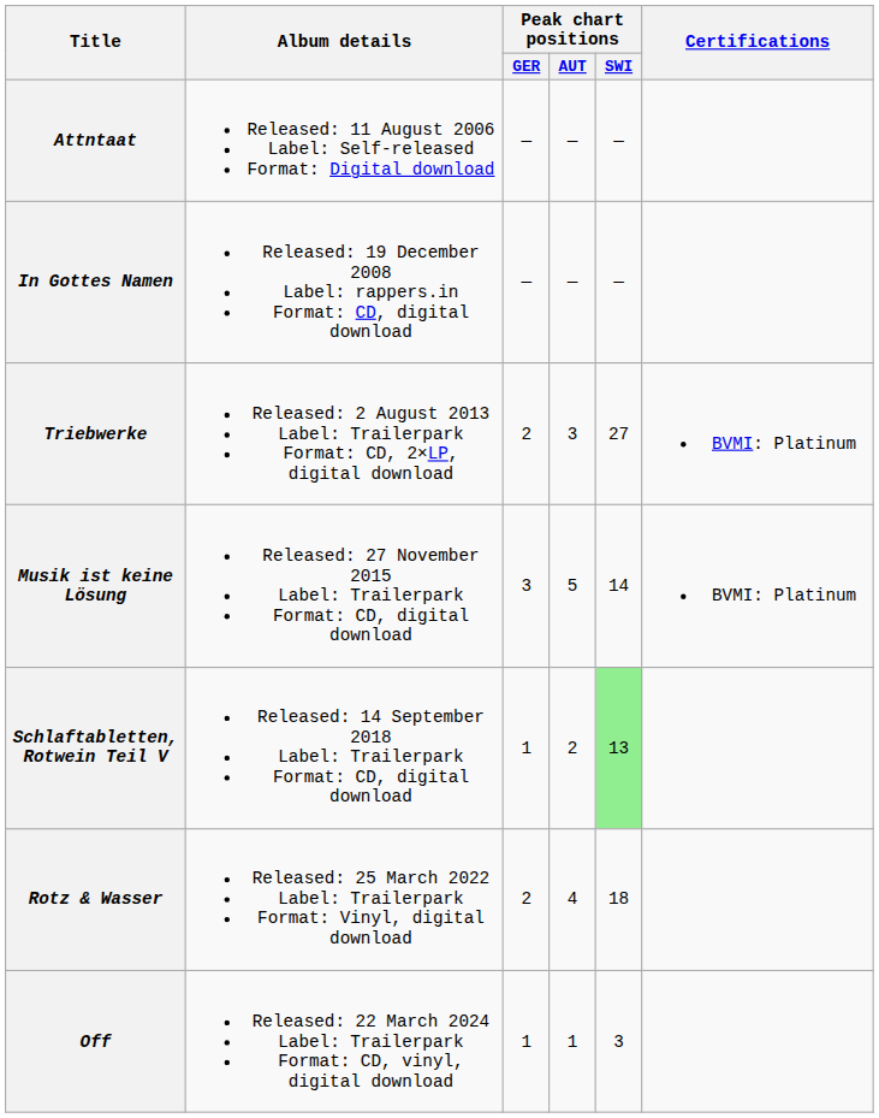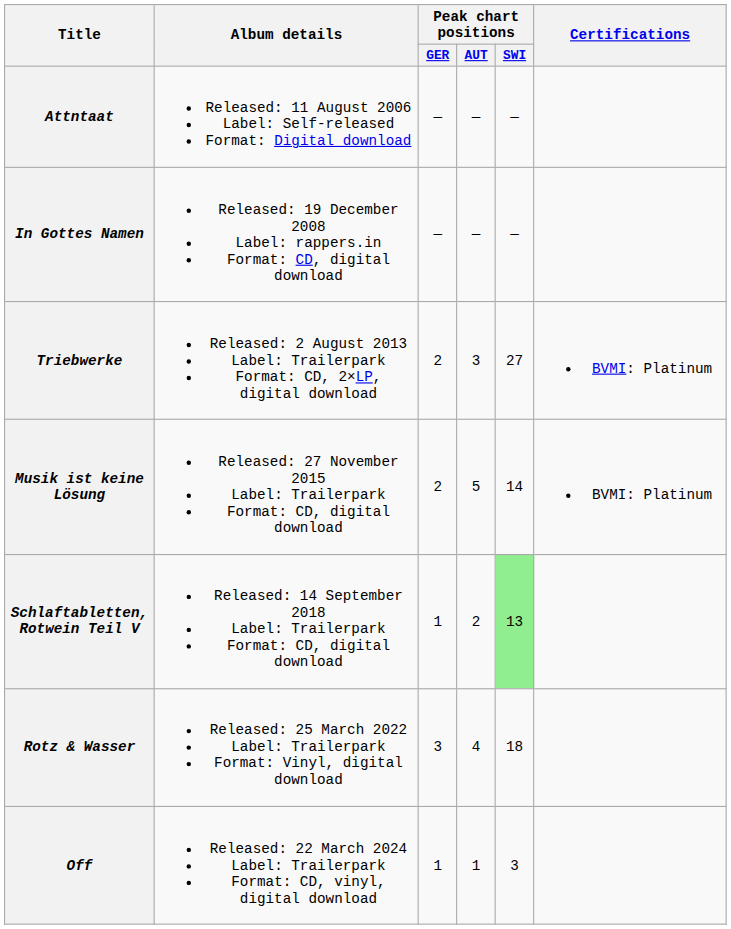Musik ist keine Lösung | Peak chart positions / GER: 3 -> 2
Rotz & Wasser | Peak chart positions / GER: 2 -> 3
